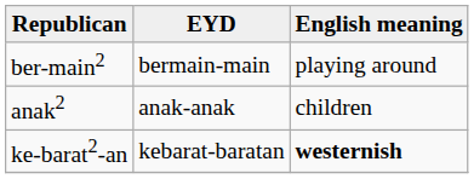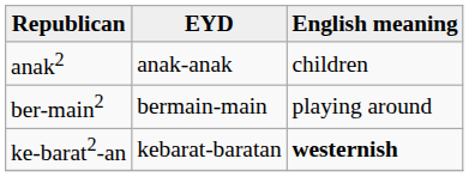rows swapped: anak2 <-> ber-main2
